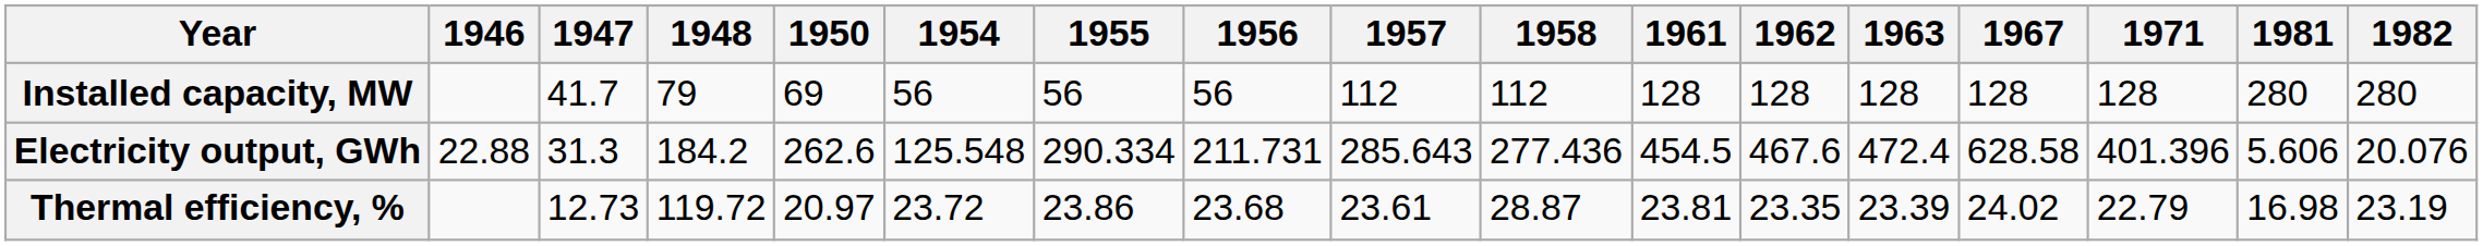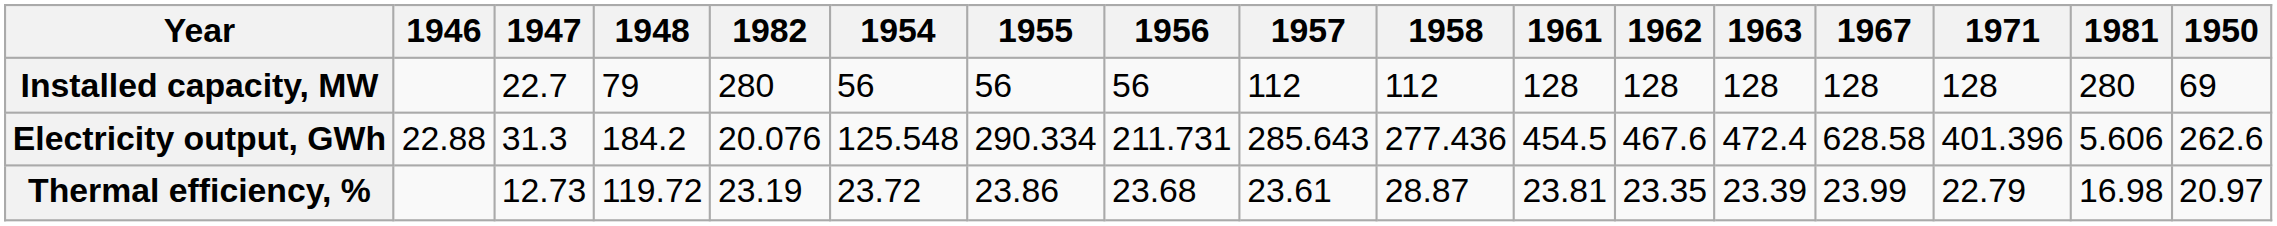columns swapped: 1950 <-> 1982
Installed capacity, MW | 1947: 41.7 -> 22.7
Thermal efficiency, % | 1967: 24.02 -> 23.99
